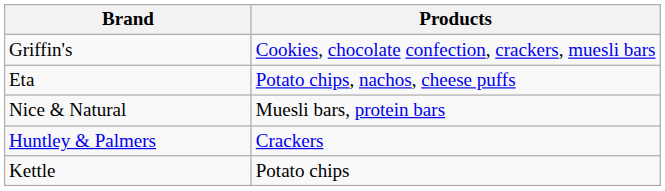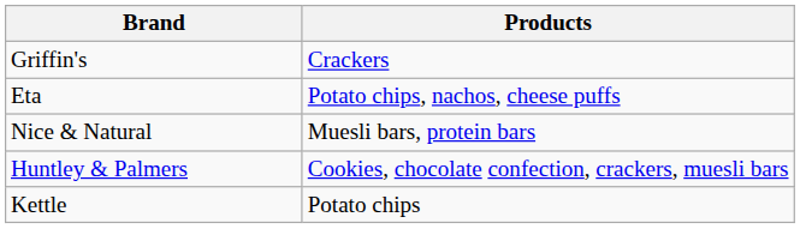Griffin's | Products: Cookies, chocolate confection, crackers, muesli bars -> Crackers
Huntley & Palmers | Products: Crackers -> Cookies, chocolate confection, crackers, muesli bars
